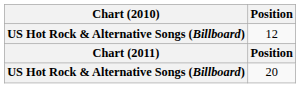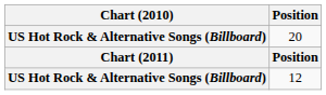rows swapped: 20 <-> 12
